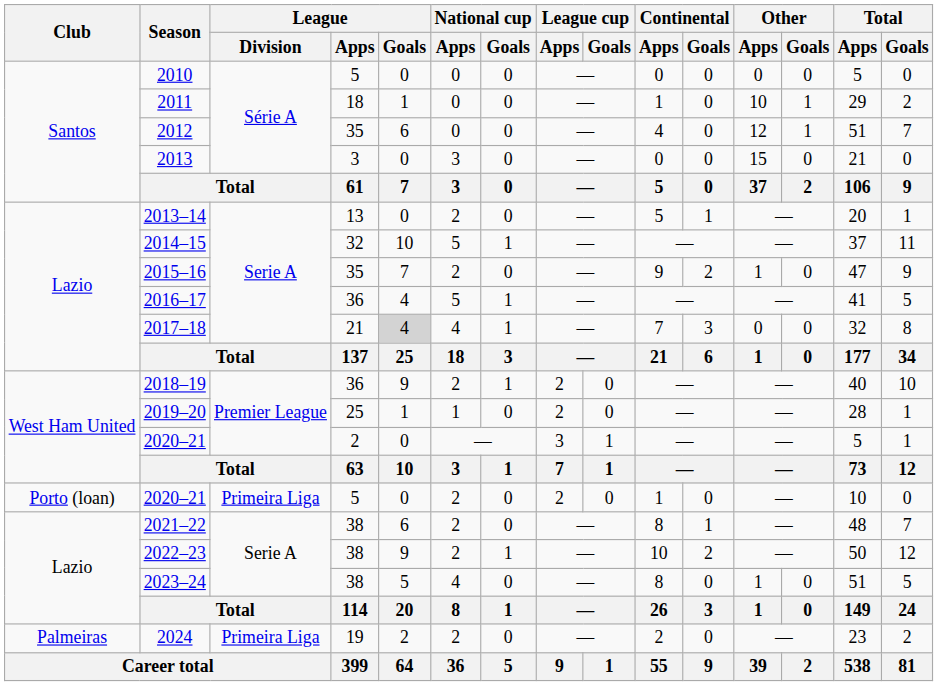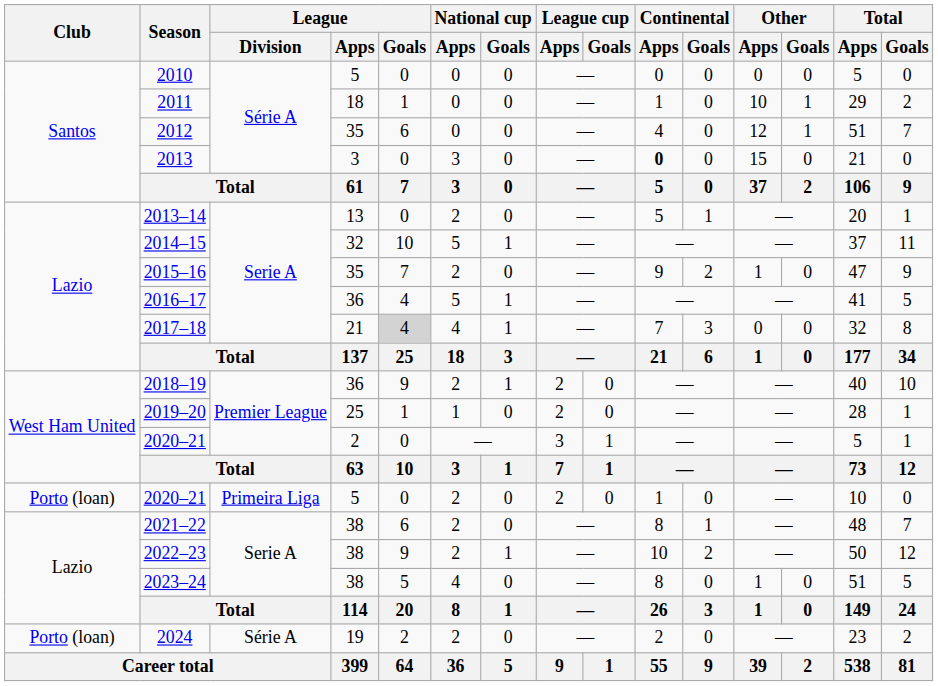2013 | Continental / Apps: normal -> bold
2024 | Club: Palmeiras -> Porto (loan)
2024 | League / Division: Primeira Liga -> Série A
